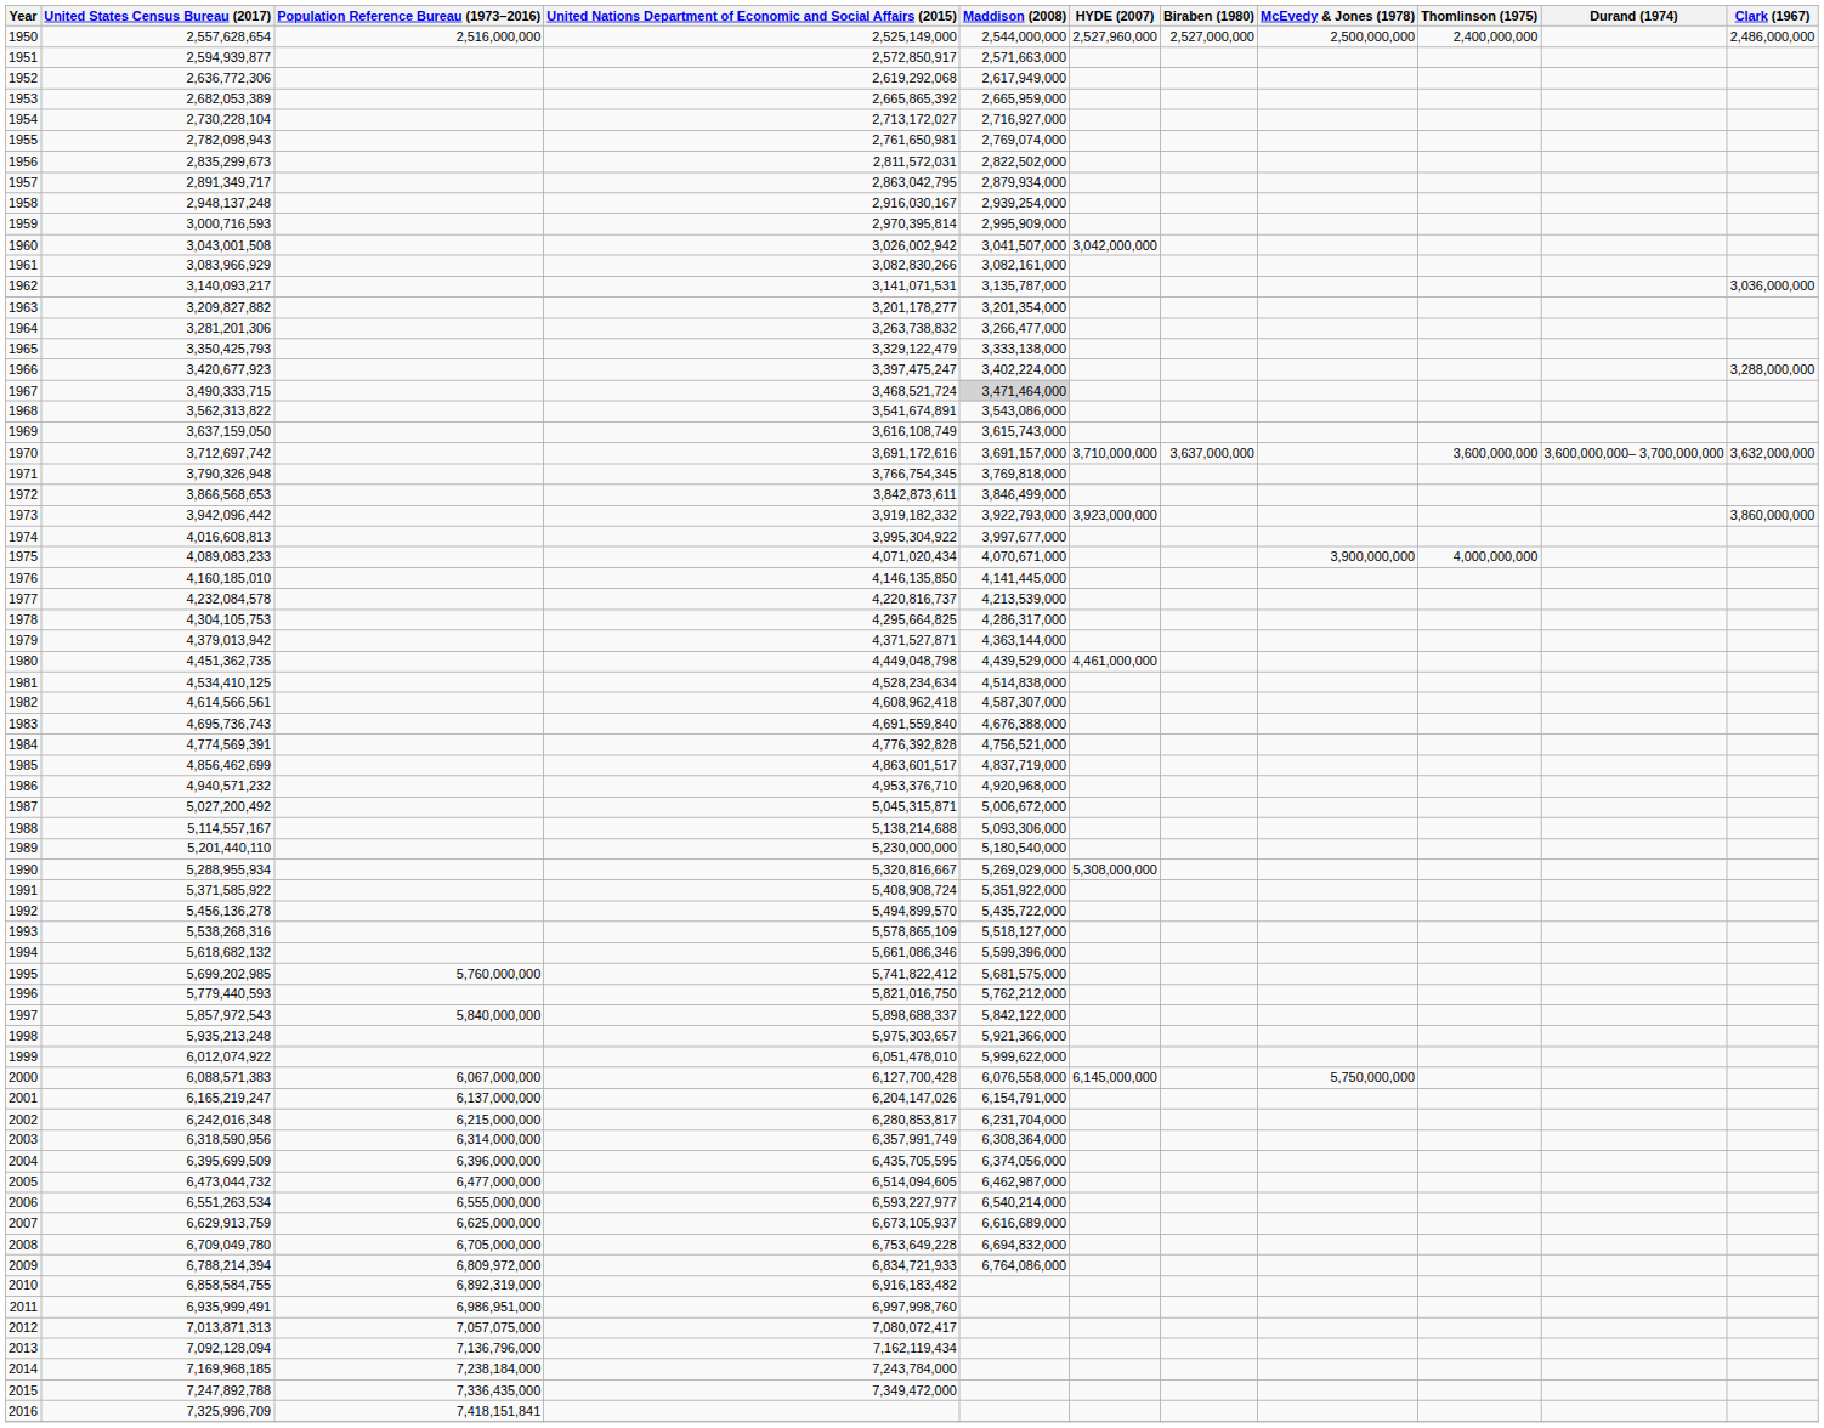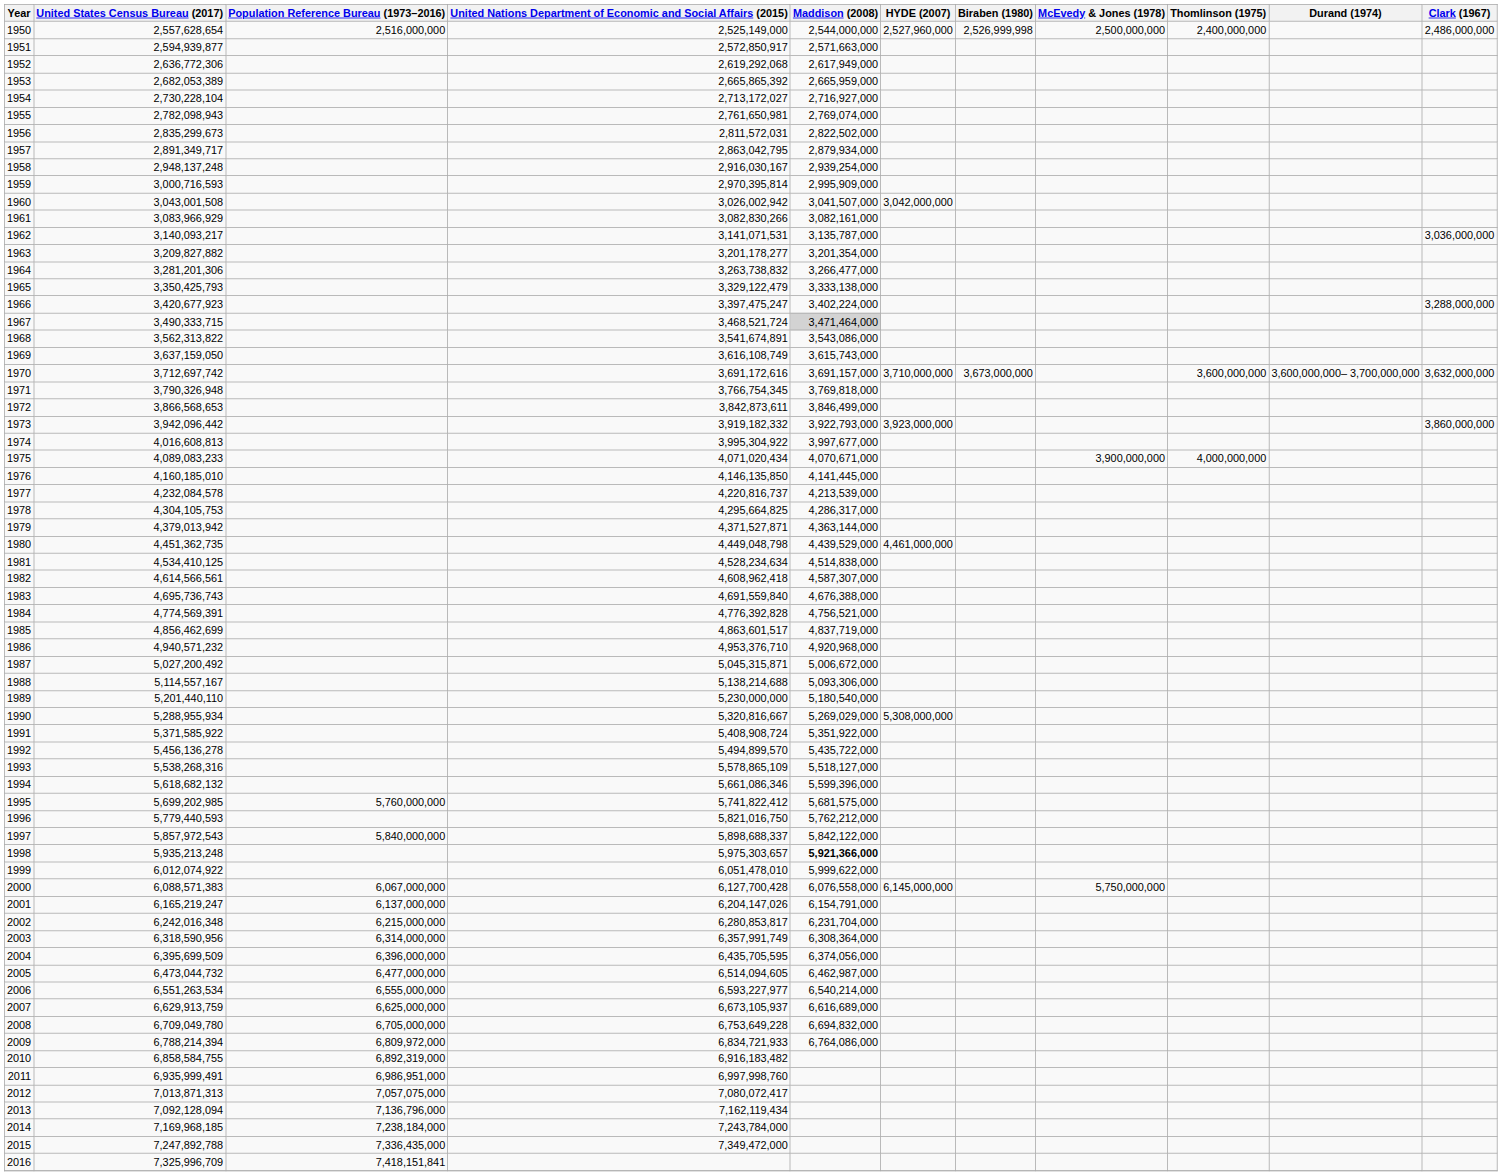1950 | Biraben (1980): 2,527,000,000 -> 2,526,999,998
1970 | Biraben (1980): 3,637,000,000 -> 3,673,000,000
1998 | Maddison (2008): normal -> bold
